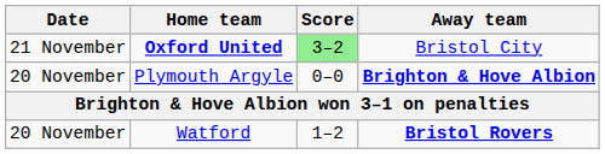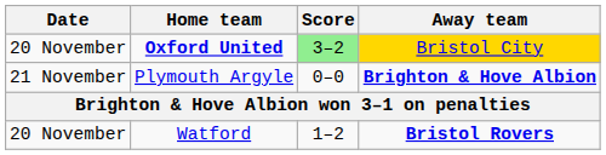Oxford United | Date: 21 November -> 20 November
Oxford United | Away team: no background -> gold background
Plymouth Argyle | Date: 20 November -> 21 November
